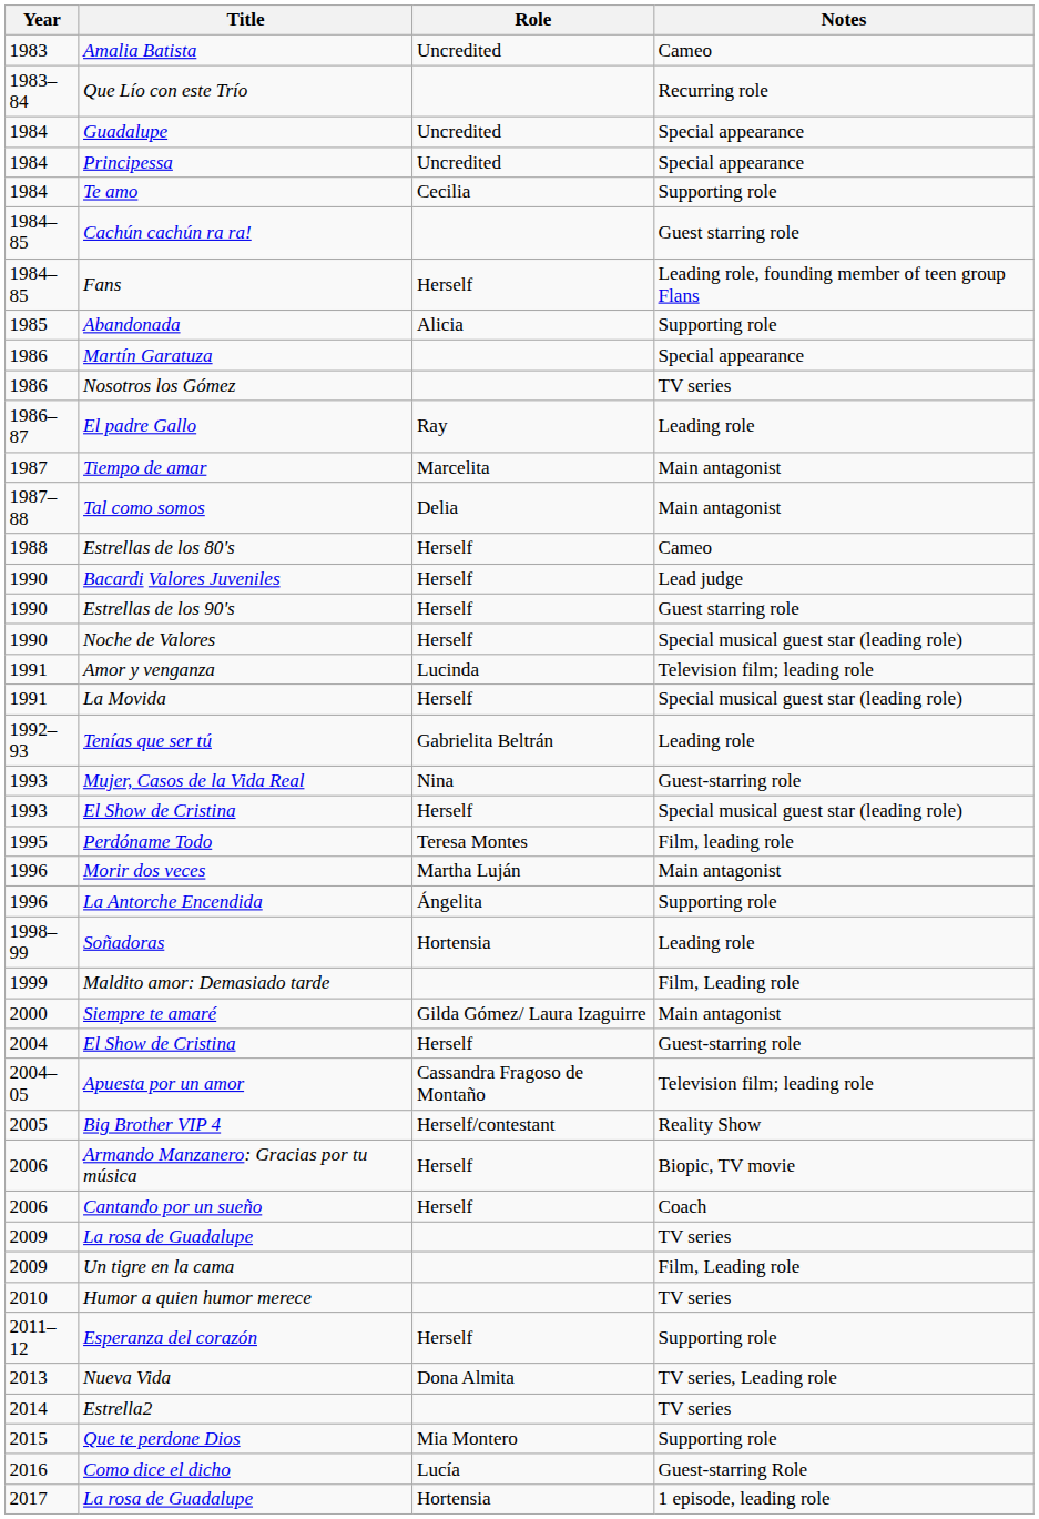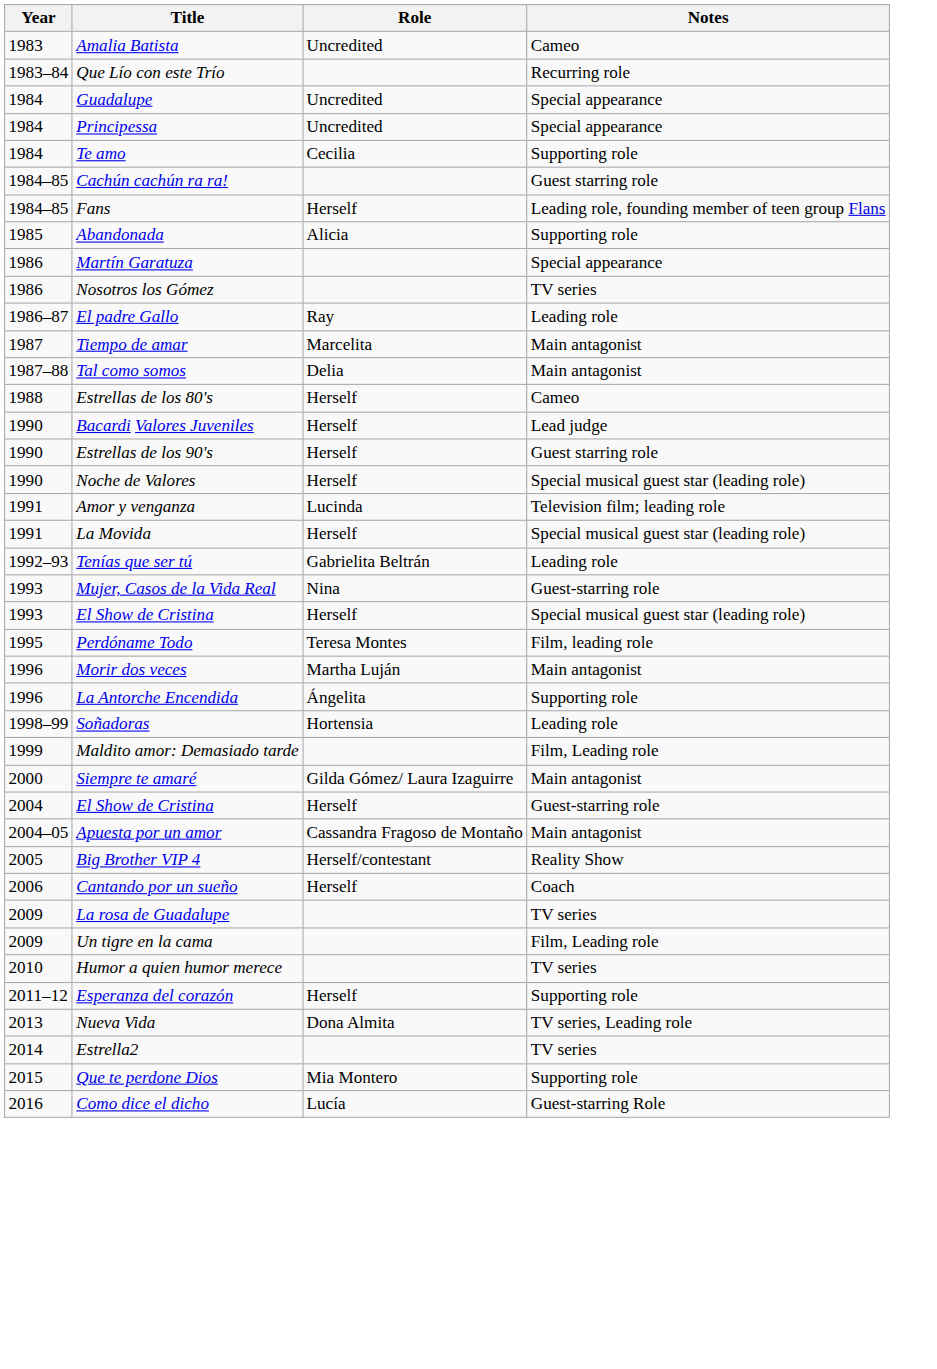Apuesta por un amor | Notes: Television film; leading role -> Main antagonist
- row: 2006 | Armando Manzanero: Gracias por tu música | Herself | Biopic, TV movie
- row: 2017 | La rosa de Guadalupe | Hortensia | 1 episode, leading role
